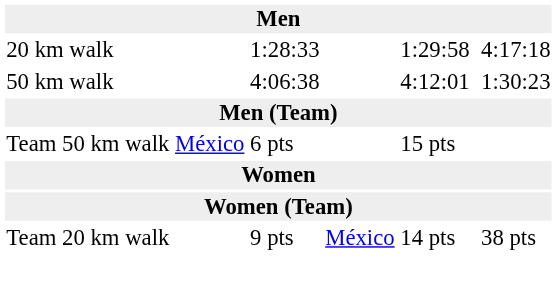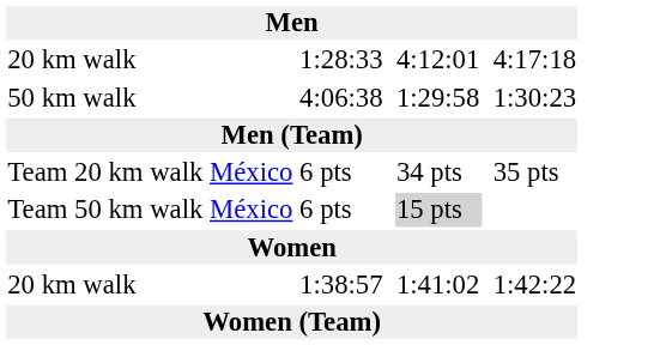1:28:33 | column 5: 1:29:58 -> 4:12:01
4:06:38 | column 5: 4:12:01 -> 1:29:58
+ row: Team 20 km walk | México | 6 pts | 34 pts | 35 pts
Team 50 km walk / 6 pts | column 5: no background -> lightgrey background
+ row: 20 km walk | 1:38:57 | 1:41:02 | 1:42:22
- row: Team 20 km walk | 9 pts | México | 14 pts | 38 pts
